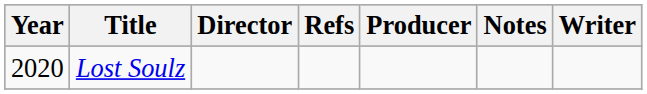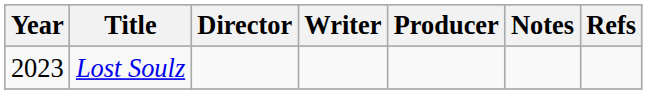columns swapped: Writer <-> Refs
Lost Soulz | Year: 2020 -> 2023
